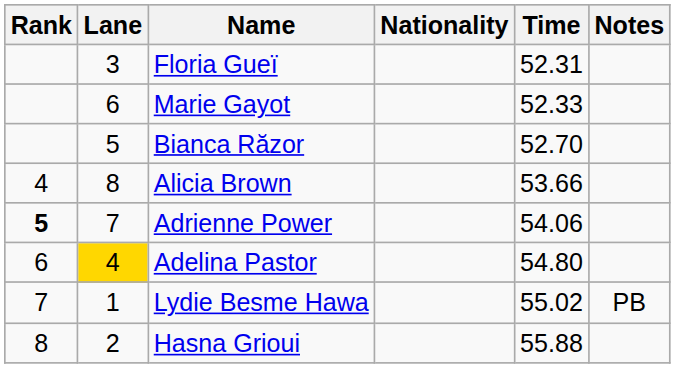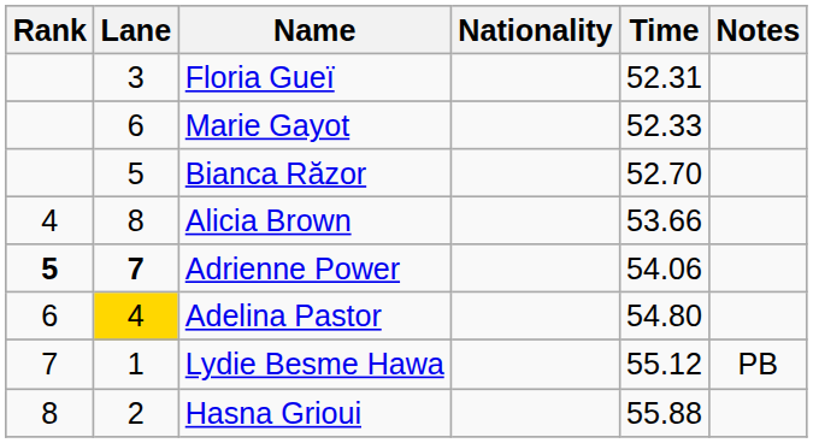Adrienne Power | Lane: normal -> bold
Lydie Besme Hawa | Time: 55.02 -> 55.12
